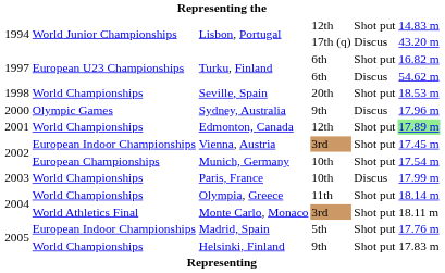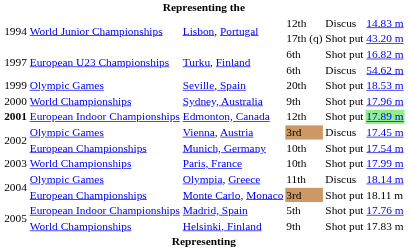Lisbon, Portugal / 12th | column 5: Shot put -> Discus
Lisbon, Portugal / 17th (q) | column 5: Discus -> Shot put
Seville, Spain | column 1: 1998 -> 1999
Seville, Spain | column 2: World Championships -> Olympic Games
Sydney, Australia | column 2: Olympic Games -> World Championships
Sydney, Australia | column 5: Discus -> Shot put
Edmonton, Canada | column 1: normal -> bold
Edmonton, Canada | column 2: World Championships -> European Indoor Championships
Vienna, Austria | column 2: European Indoor Championships -> Olympic Games
Vienna, Austria | column 5: Shot put -> Discus
Paris, France | column 5: Discus -> Shot put
Olympia, Greece | column 2: World Championships -> Olympic Games
Olympia, Greece | column 5: Shot put -> Discus
Monte Carlo, Monaco | column 2: World Athletics Final -> European Championships
